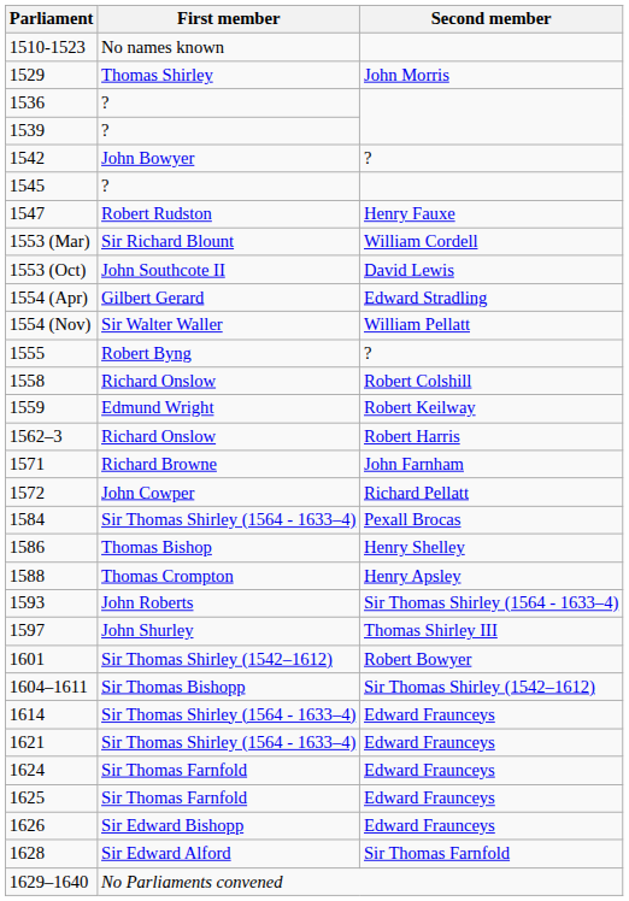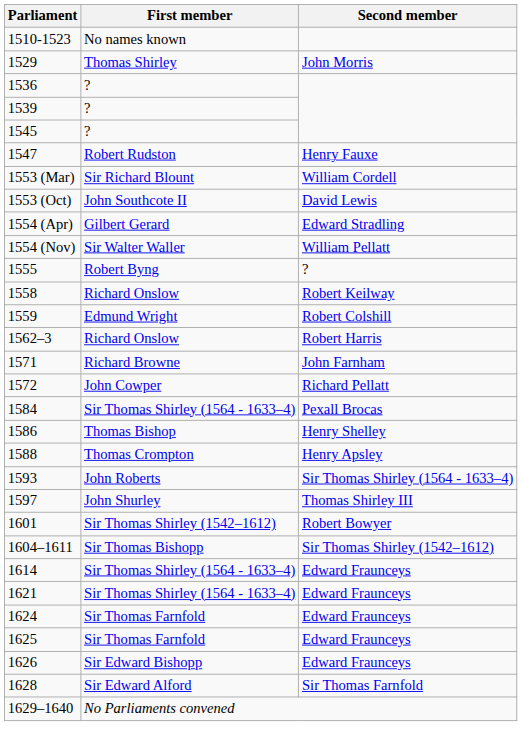- row: 1542 | John Bowyer | ?
1558 | Second member: Robert Colshill -> Robert Keilway
1559 | Second member: Robert Keilway -> Robert Colshill
